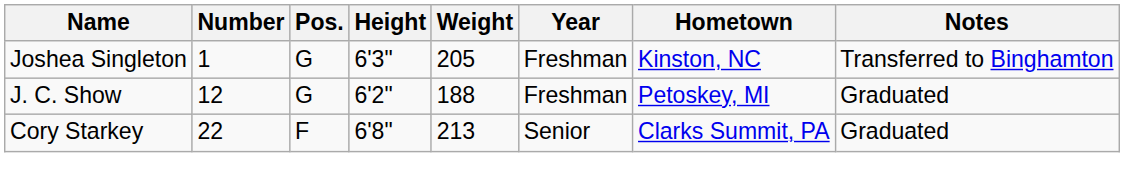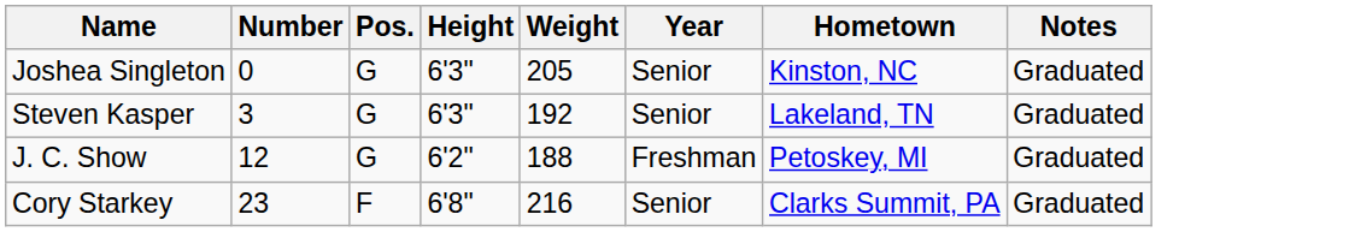Joshea Singleton | Number: 1 -> 0
Joshea Singleton | Year: Freshman -> Senior
Joshea Singleton | Notes: Transferred to Binghamton -> Graduated
+ row: Steven Kasper | 3 | G | 6'3" | 192 | Senior | Lakeland, TN | Graduated
Cory Starkey | Number: 22 -> 23
Cory Starkey | Weight: 213 -> 216
